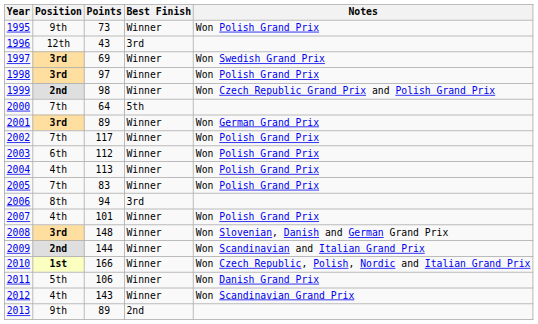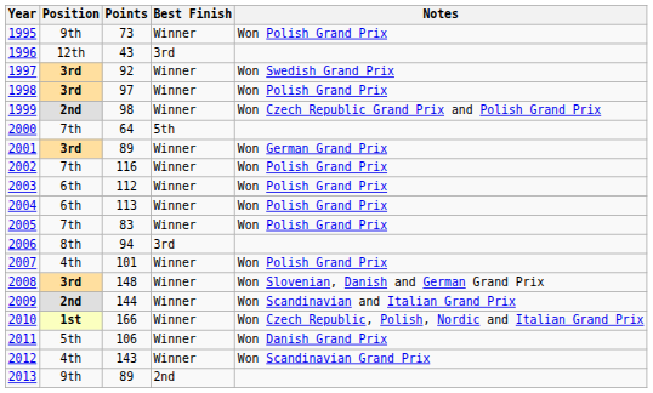1997 | Points: 69 -> 92
2002 | Points: 117 -> 116
2004 | Position: 4th -> 6th
